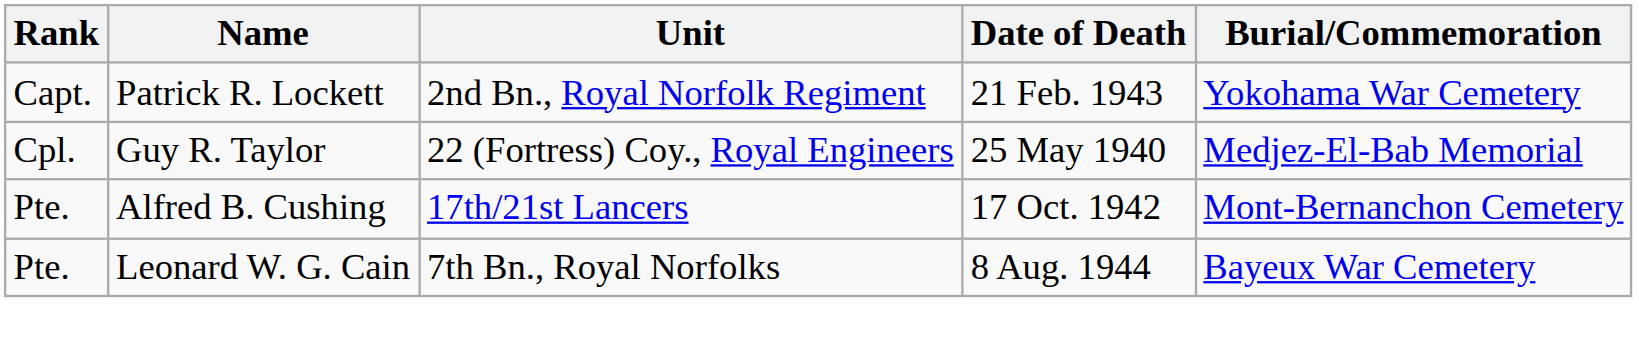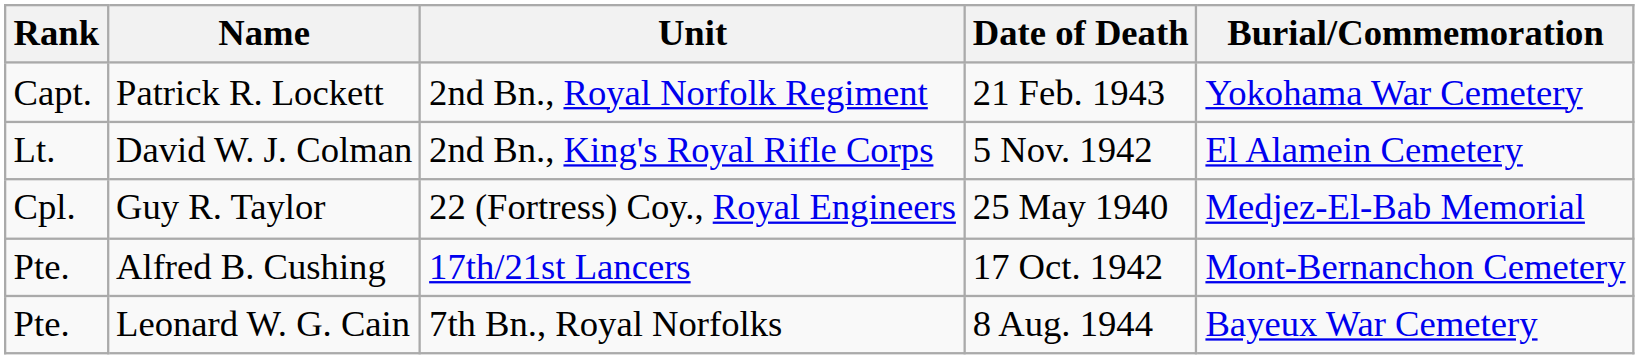+ row: Lt. | David W. J. Colman | 2nd Bn., King's Royal Rifle Corps | 5 Nov. 1942 | El Alamein Cemetery
